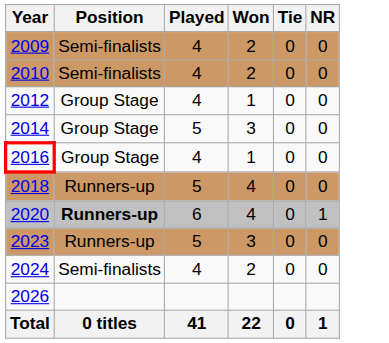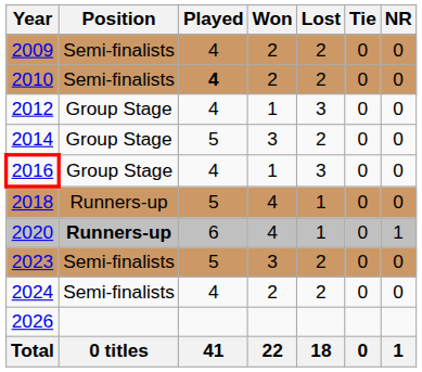+ column: Lost | 2 | 2 | 3 | 2 | 3 | 1 | 1 | 2 | 2 | 18
2010 | Played: normal -> bold
2023 | Position: Runners-up -> Semi-finalists
